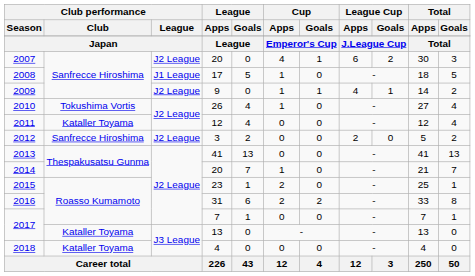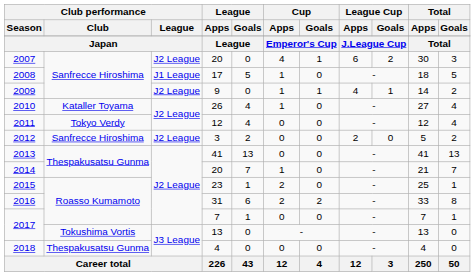2010 | Club performance / Club: Tokushima Vortis -> Kataller Toyama
2011 | Club performance / Club: Kataller Toyama -> Tokyo Verdy
2017 / 13 | Club performance / Club: Kataller Toyama -> Tokushima Vortis
2018 | Club performance / Club: Kataller Toyama -> Thespakusatsu Gunma
